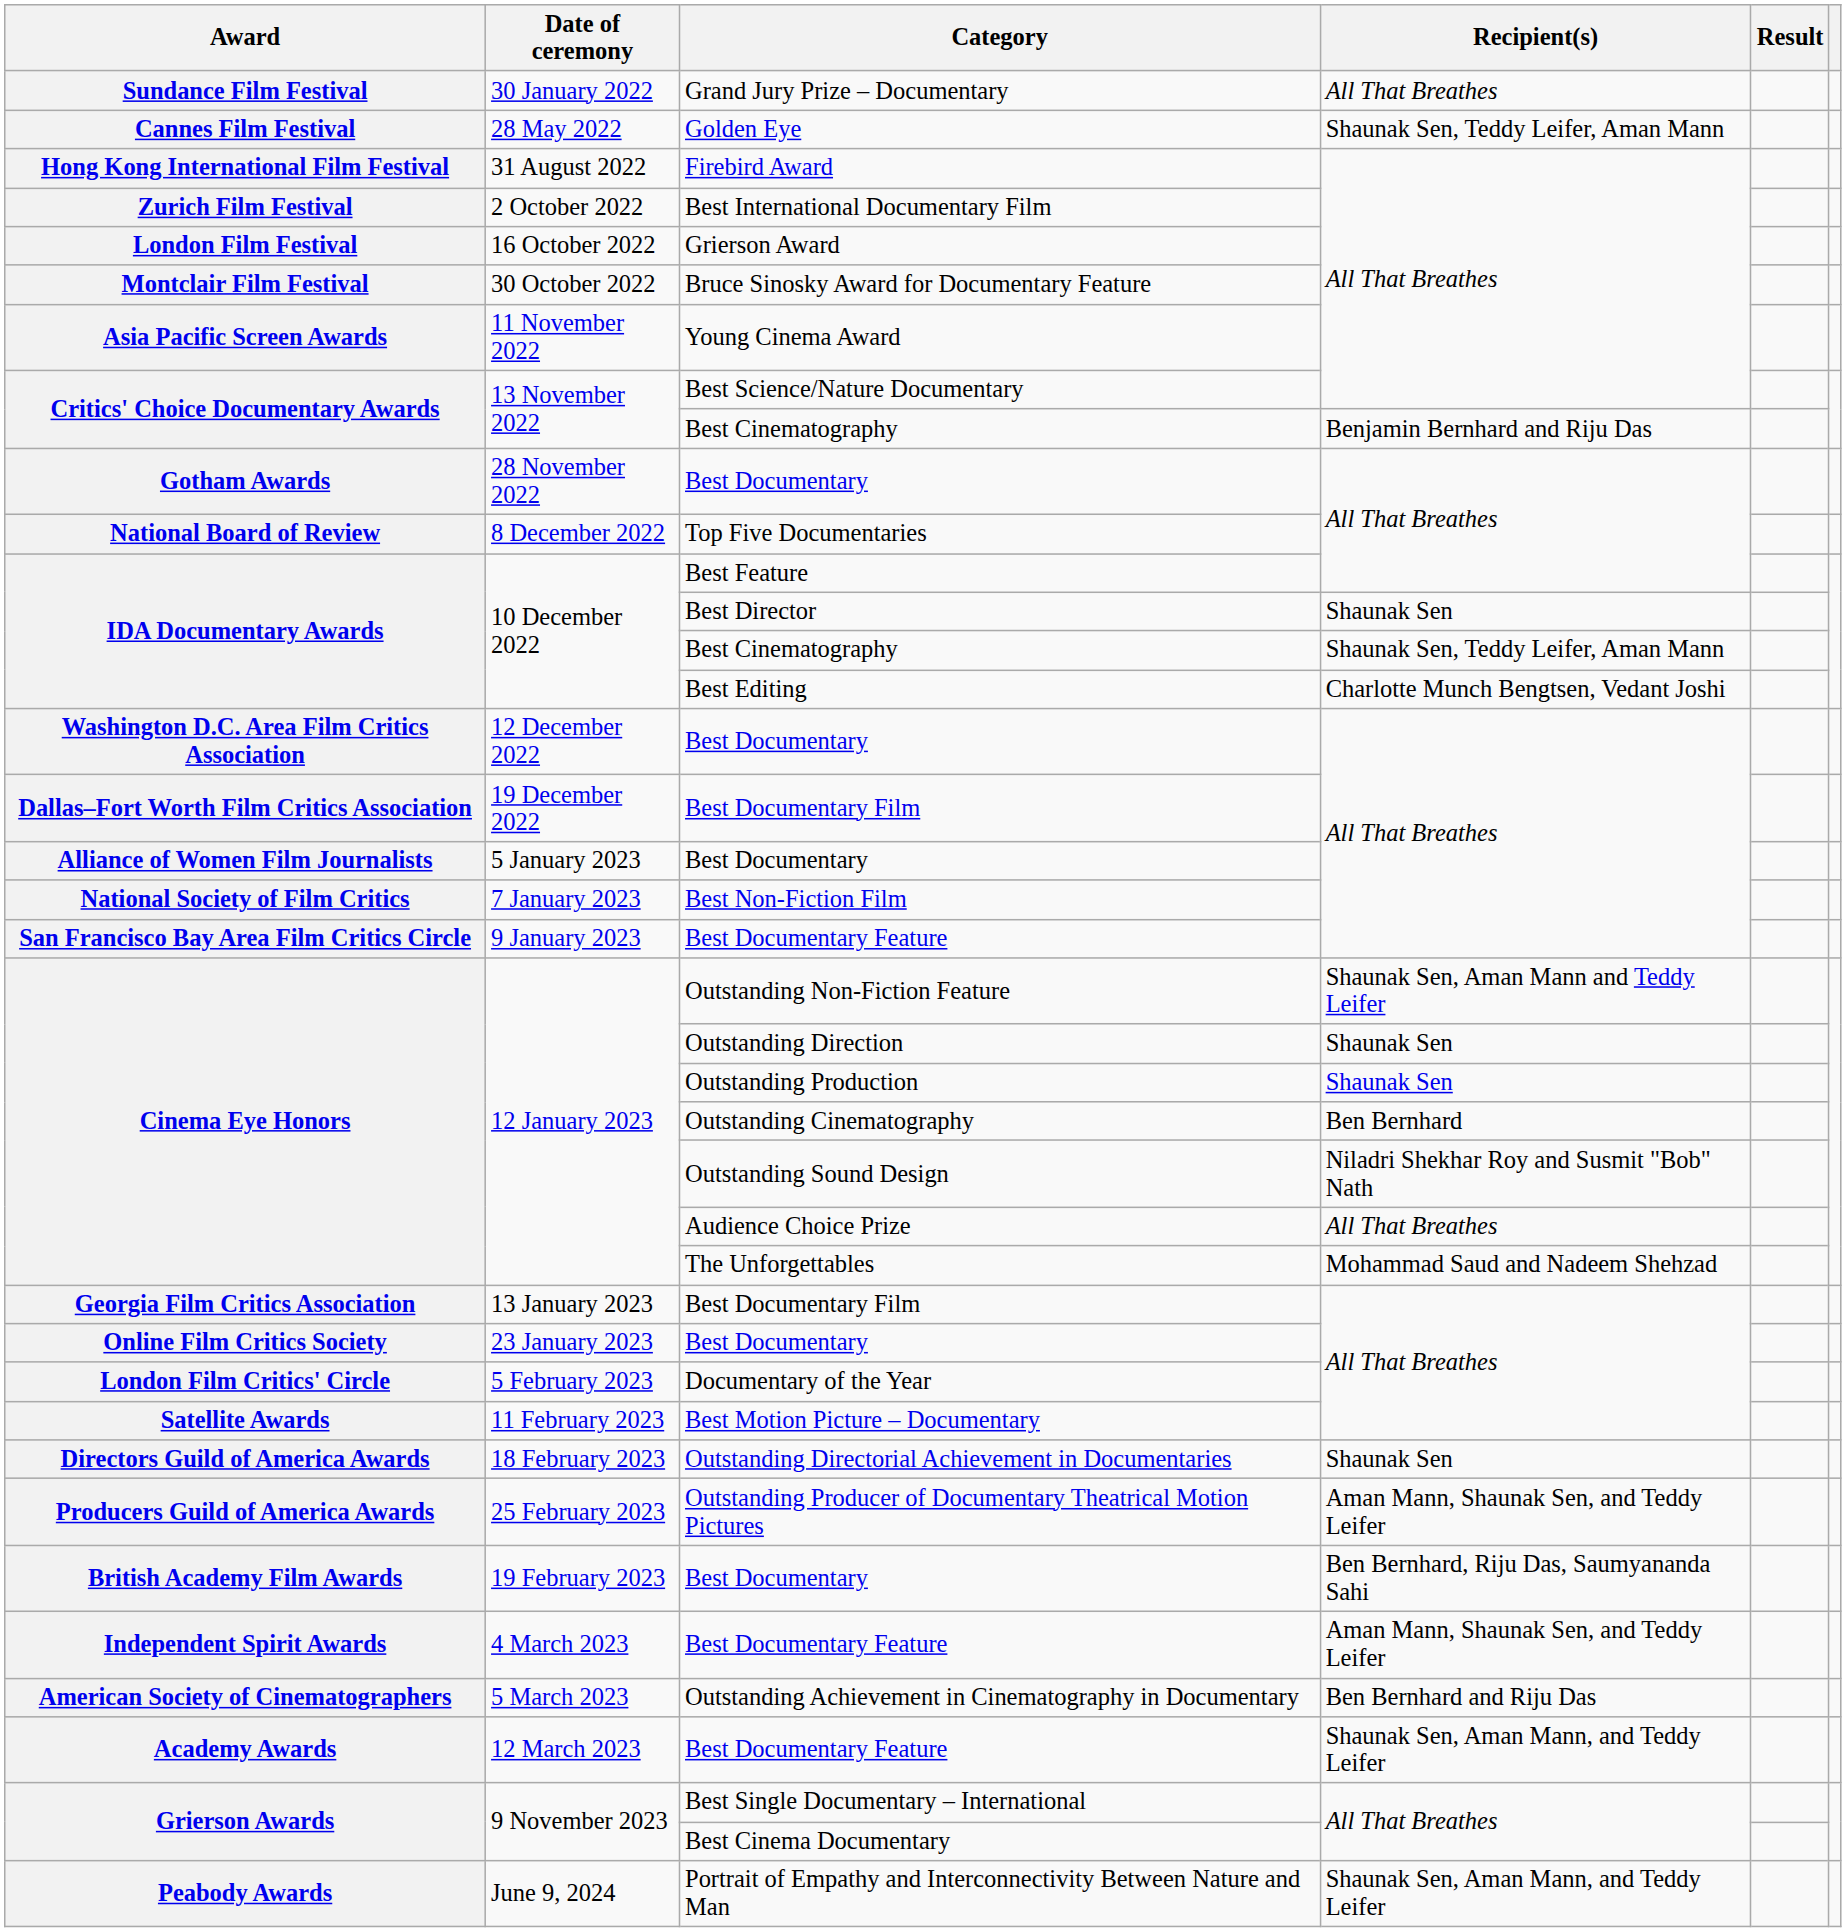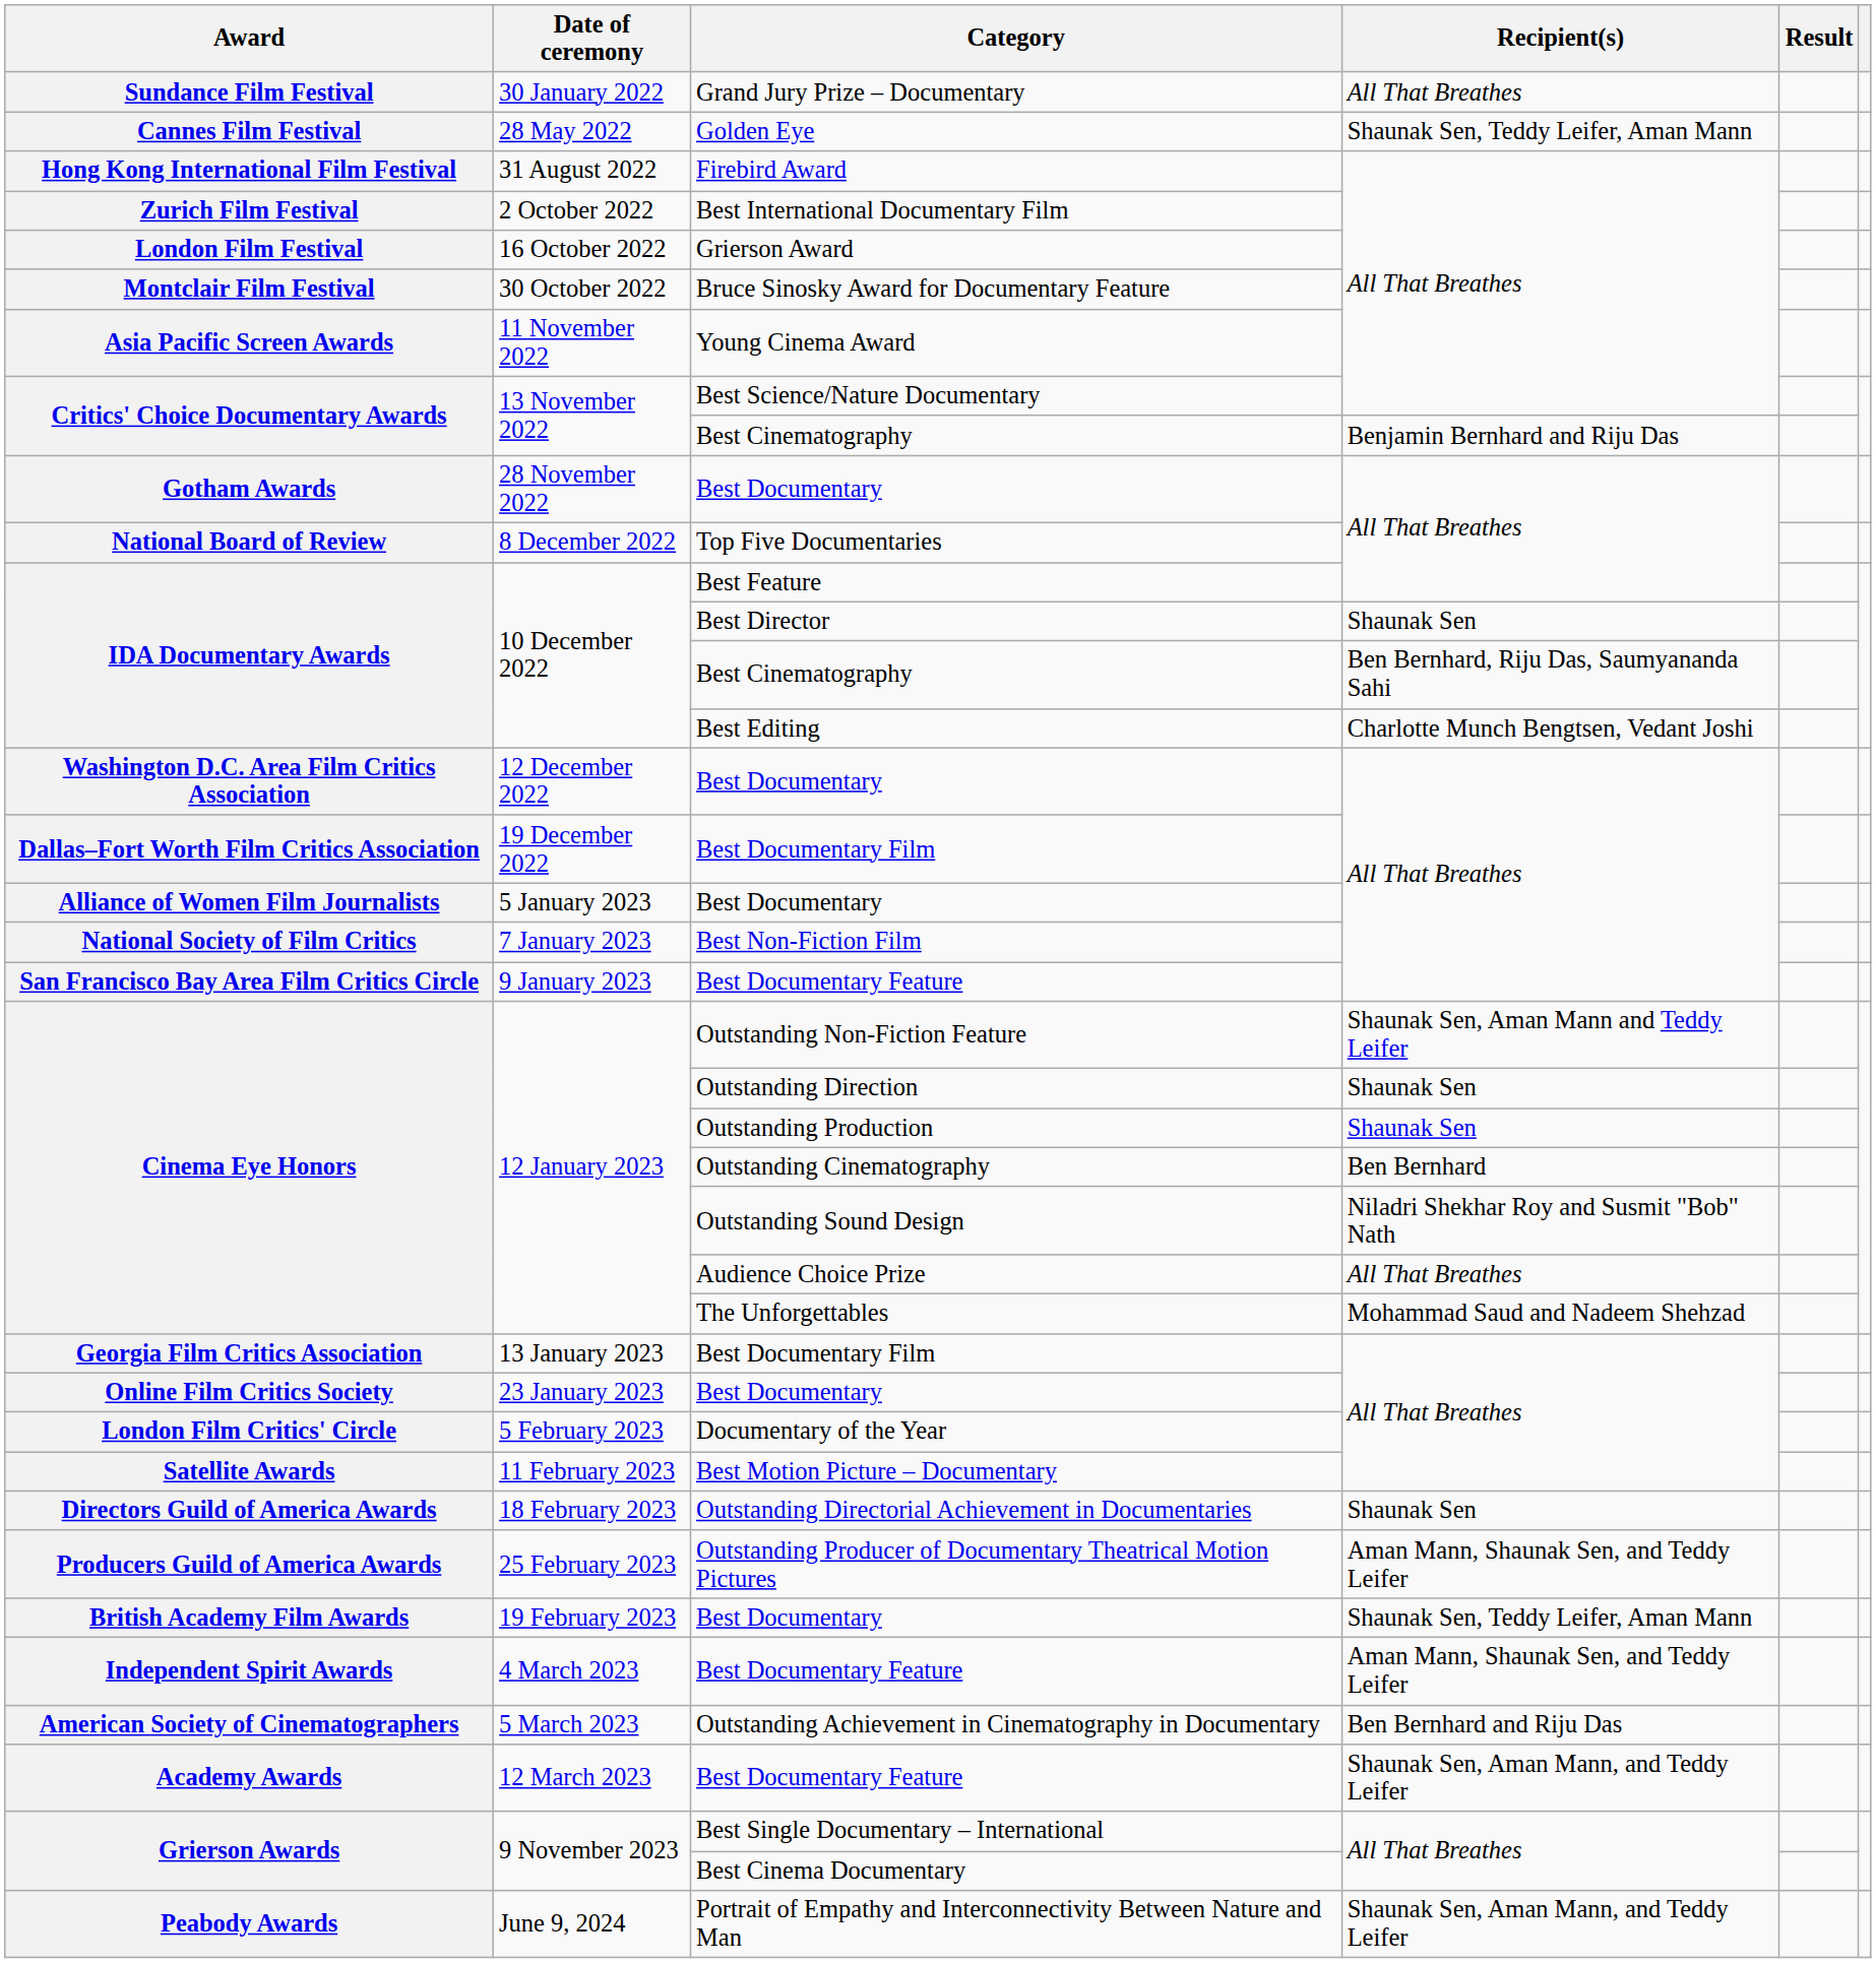IDA Documentary Awards / Best Cinematography | Recipient(s): Shaunak Sen, Teddy Leifer, Aman Mann -> Ben Bernhard, Riju Das, Saumyananda Sahi
British Academy Film Awards / Best Documentary | Recipient(s): Ben Bernhard, Riju Das, Saumyananda Sahi -> Shaunak Sen, Teddy Leifer, Aman Mann
